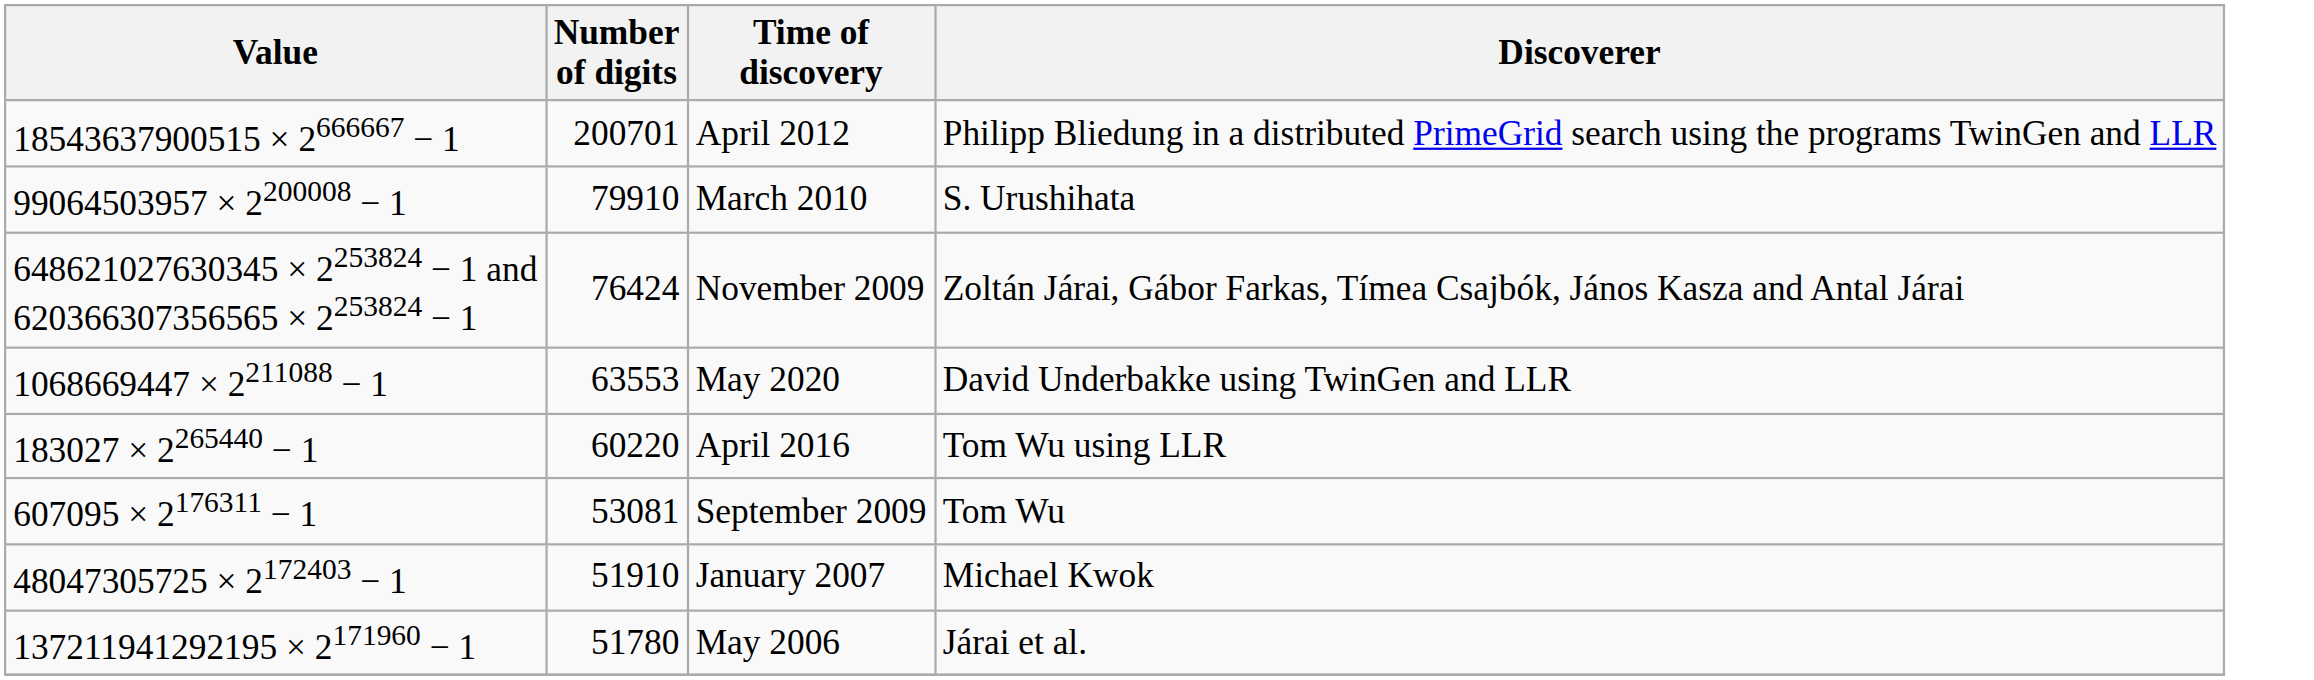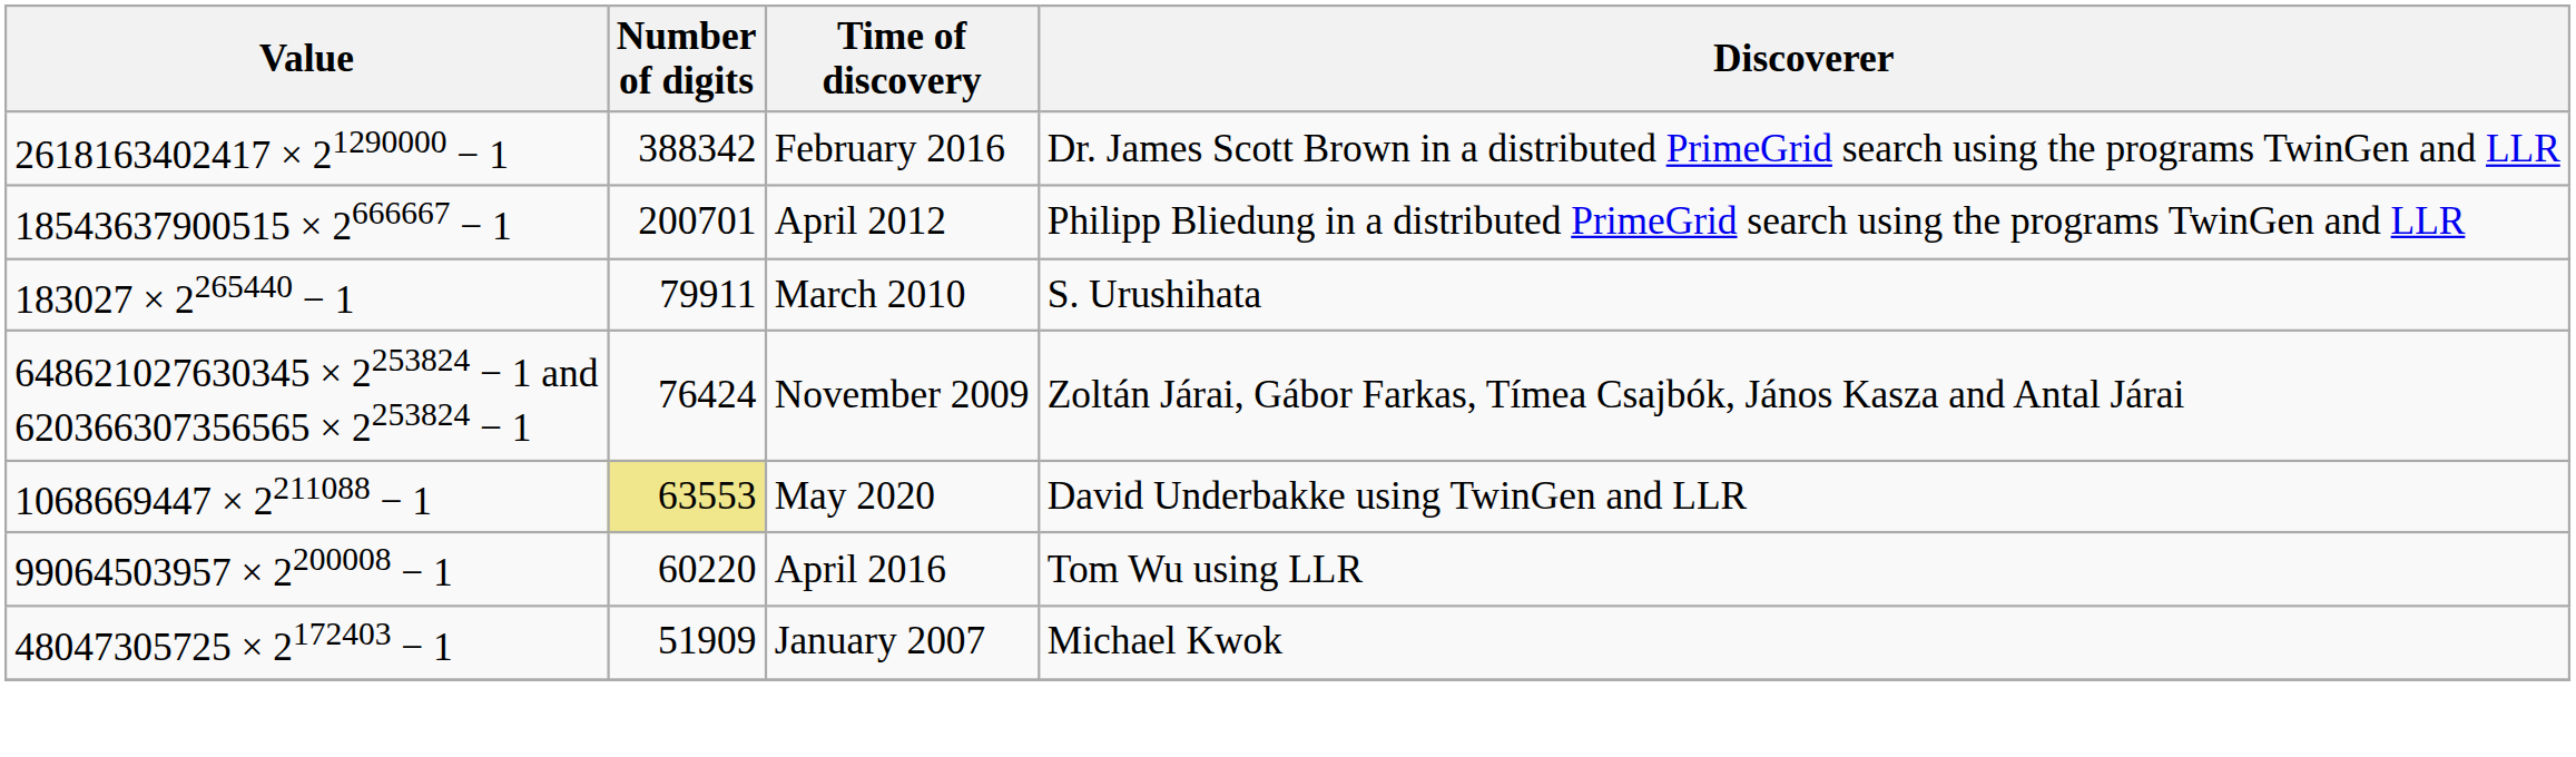+ row: 2618163402417 × 21290000 − 1 | 388342 | February 2016 | Dr. James Scott Brown in a distributed PrimeGrid search using the programs TwinGen and LLR
March 2010 | Value: 99064503957 × 2200008 − 1 -> 183027 × 2265440 − 1
March 2010 | Number of digits: 79910 -> 79911
May 2020 | Number of digits: no background -> khaki background
April 2016 | Value: 183027 × 2265440 − 1 -> 99064503957 × 2200008 − 1
- row: 607095 × 2176311 − 1 | 53081 | September 2009 | Tom Wu
January 2007 | Number of digits: 51910 -> 51909
- row: 137211941292195 × 2171960 − 1 | 51780 | May 2006 | Járai et al.
